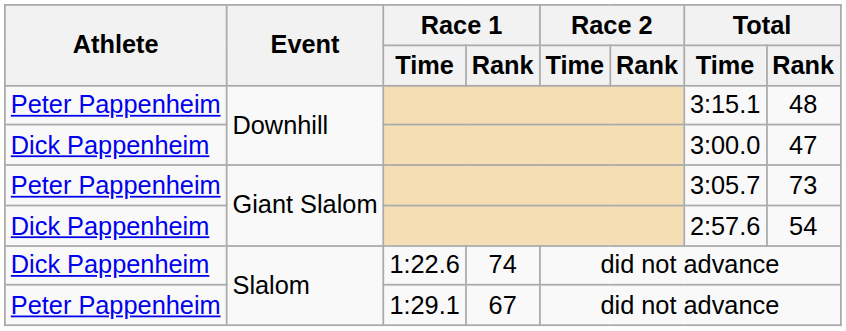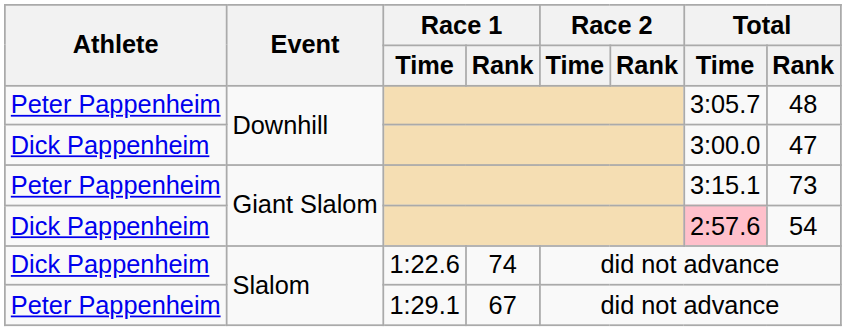Peter Pappenheim / Downhill | Total / Time: 3:15.1 -> 3:05.7
Peter Pappenheim / Giant Slalom | Total / Time: 3:05.7 -> 3:15.1
Dick Pappenheim / Giant Slalom | Total / Time: no background -> pink background
